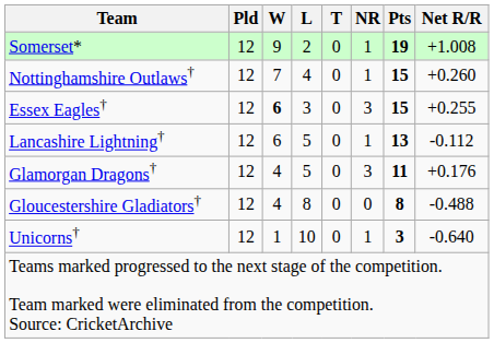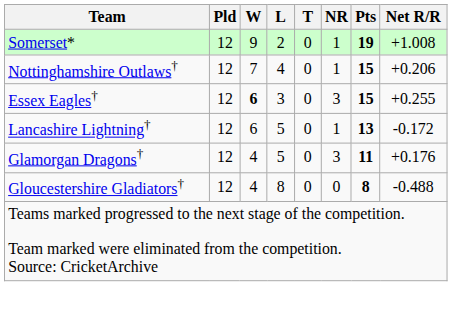Nottinghamshire Outlaws† | Net R/R: +0.260 -> +0.206
Lancashire Lightning† | Net R/R: -0.112 -> -0.172
- row: Unicorns† | 12 | 1 | 10 | 0 | 1 | 3 | -0.640
